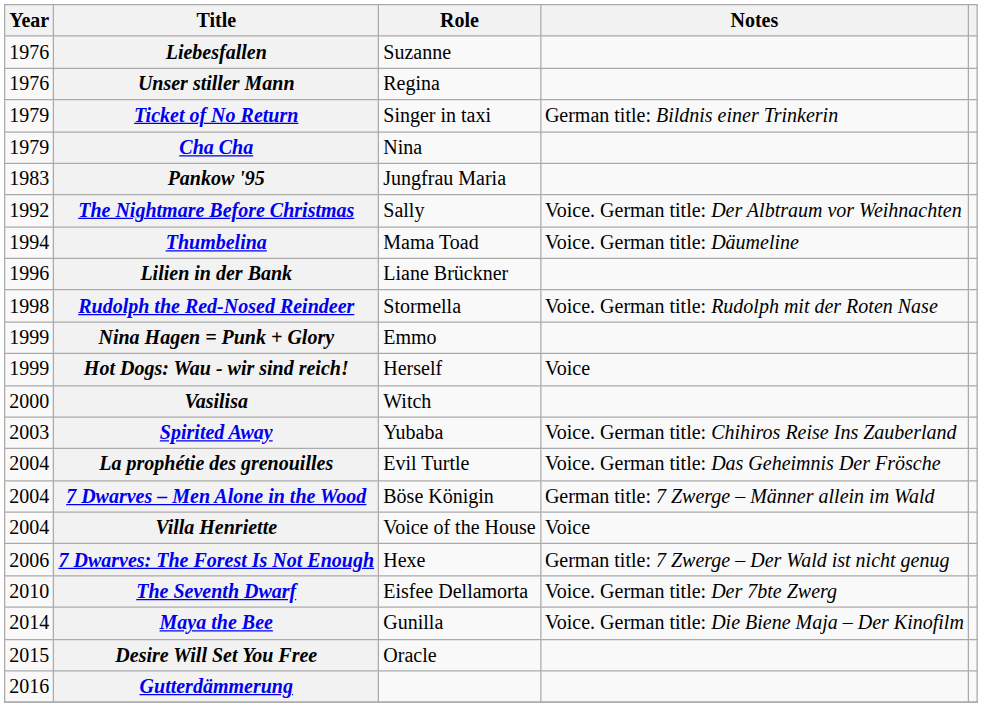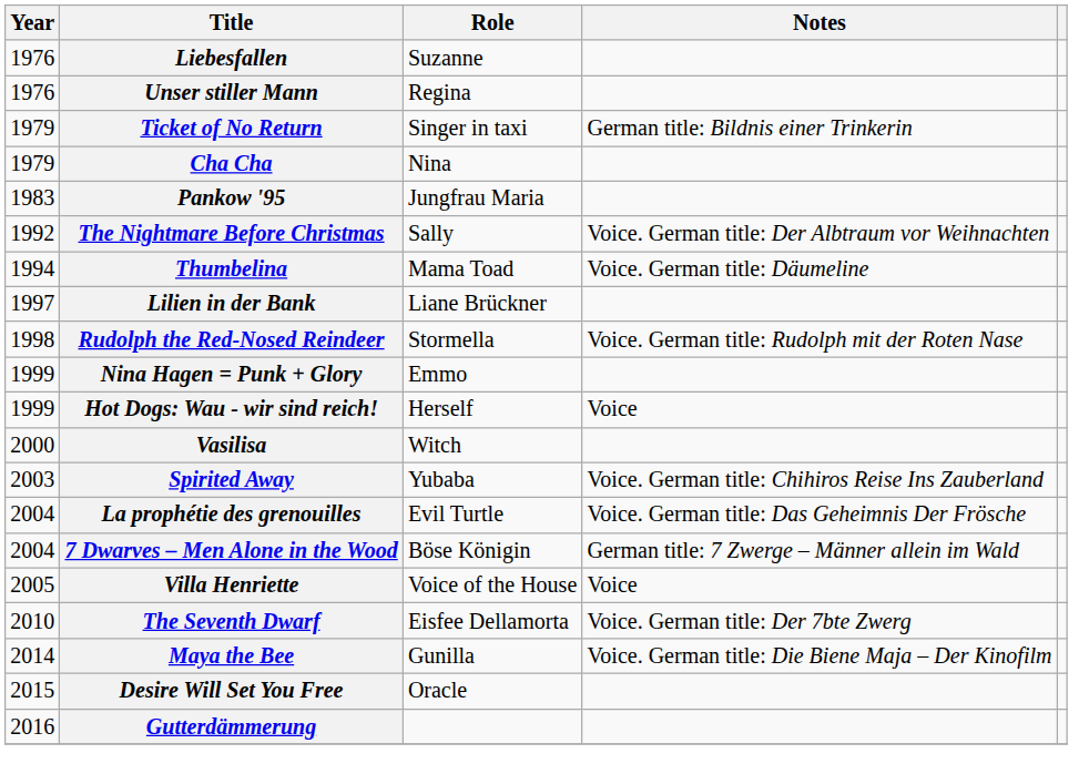Lilien in der Bank | Year: 1996 -> 1997
Villa Henriette | Year: 2004 -> 2005
- row: 2006 | 7 Dwarves: The Forest Is Not Enough | Hexe | German title: 7 Zwerge – Der Wald ist nicht genug
